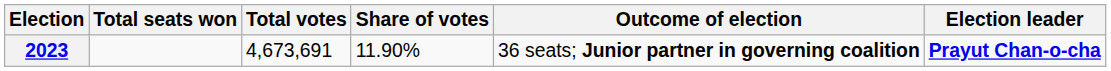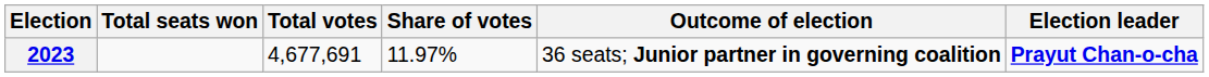2023 | Total votes: 4,673,691 -> 4,677,691
2023 | Share of votes: 11.90% -> 11.97%
